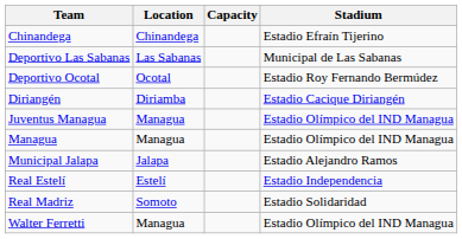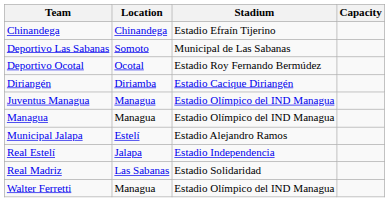columns swapped: Stadium <-> Capacity
Deportivo Las Sabanas | Location: Las Sabanas -> Somoto
Municipal Jalapa | Location: Jalapa -> Estelí
Real Estelí | Location: Estelí -> Jalapa
Real Madriz | Location: Somoto -> Las Sabanas
